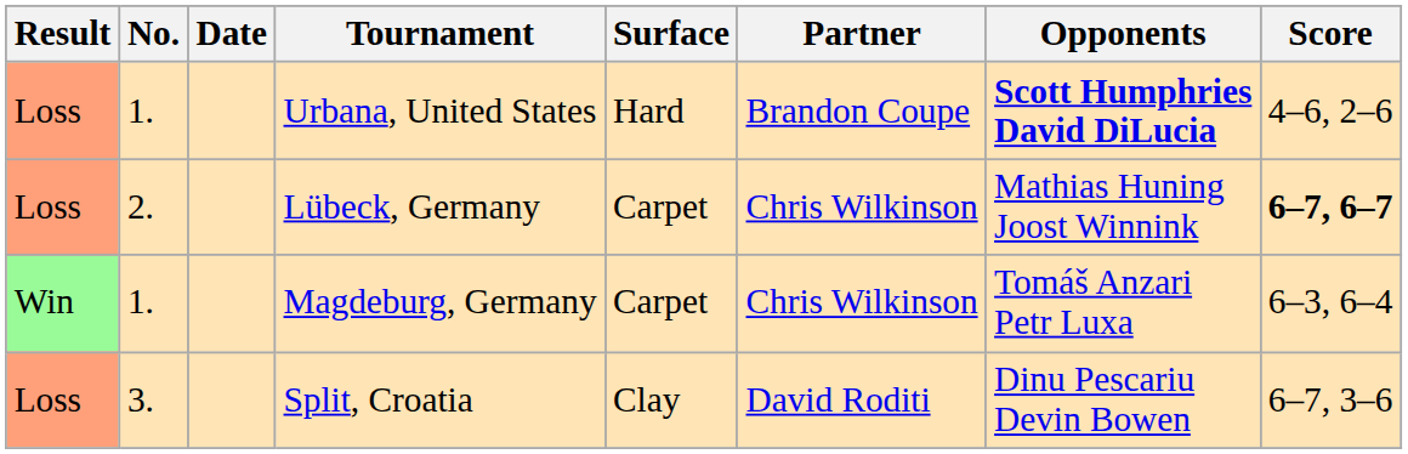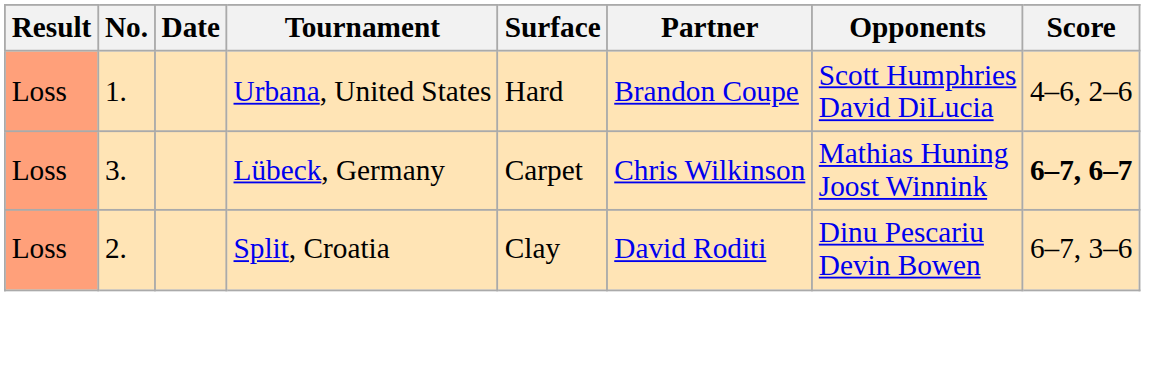Urbana, United States | Opponents: bold -> normal
Lübeck, Germany | No.: 2. -> 3.
- row: Win | 1. | Magdeburg, Germany | Carpet | Chris Wilkinson | Tomáš Anzari Petr Luxa | 6–3, 6–4
Split, Croatia | No.: 3. -> 2.
